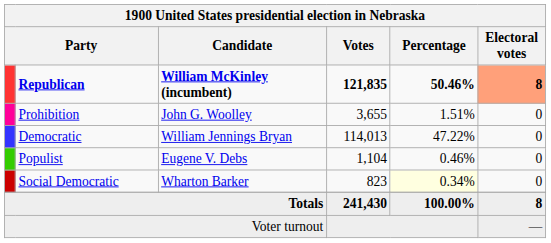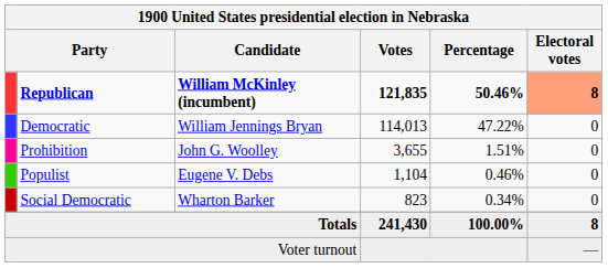rows swapped: Democratic <-> Prohibition
Social Democratic | Percentage: lightyellow background -> no background
